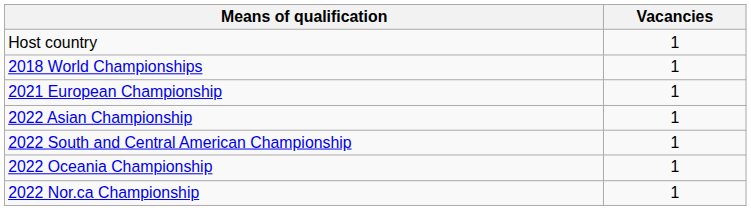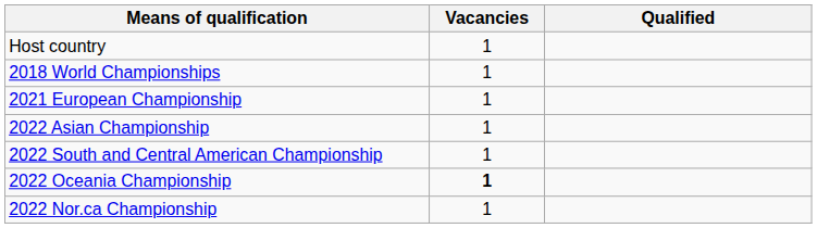+ column: Qualified
2022 Oceania Championship | Vacancies: normal -> bold
